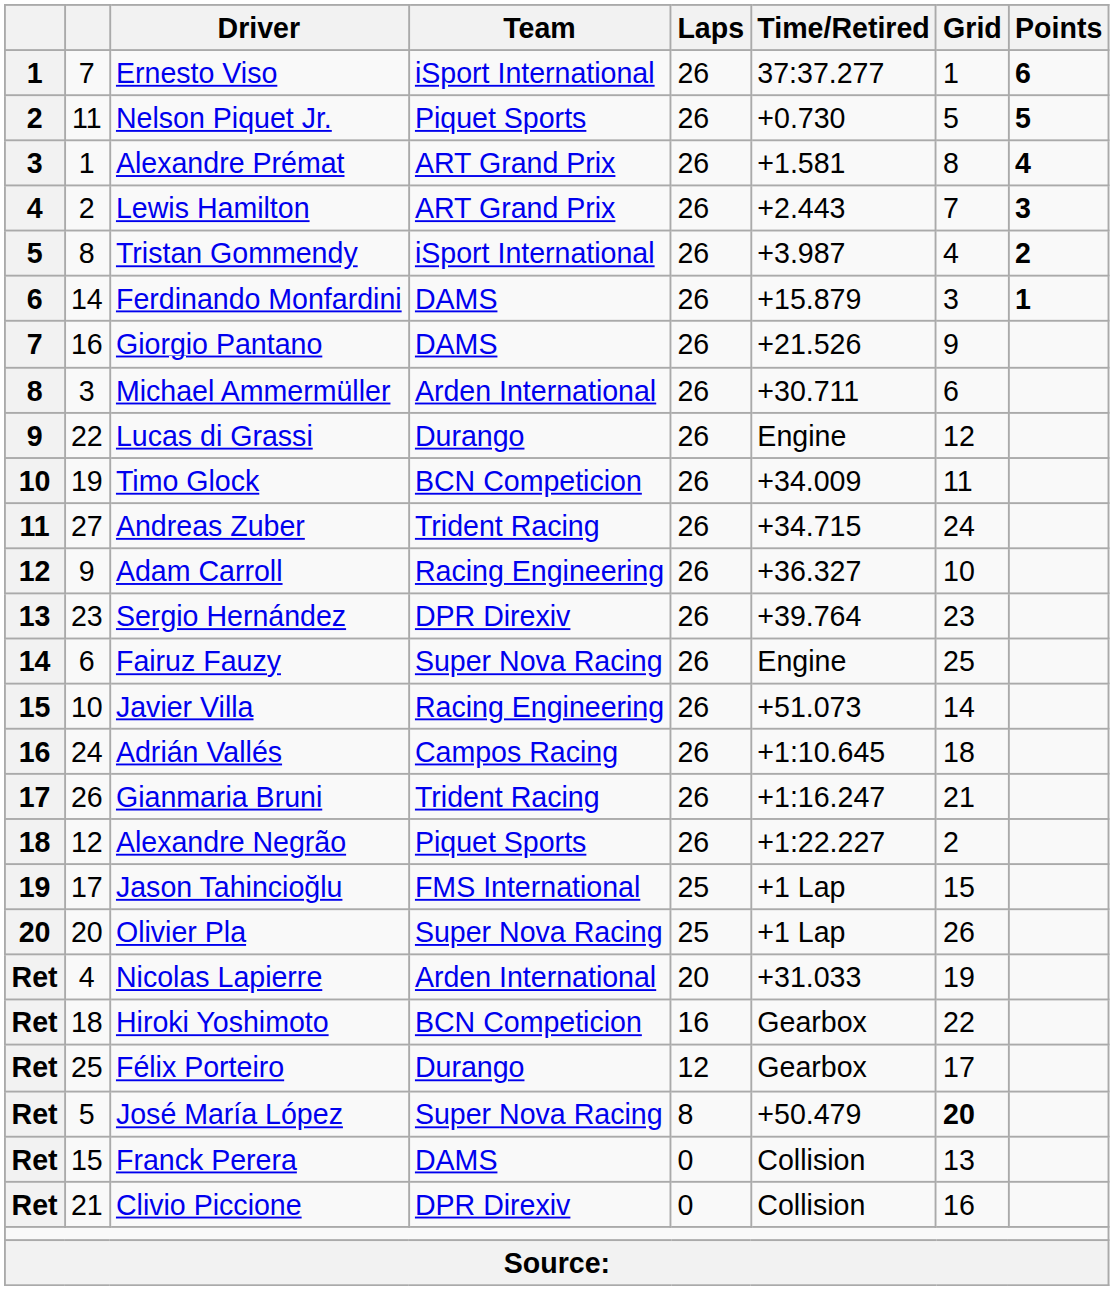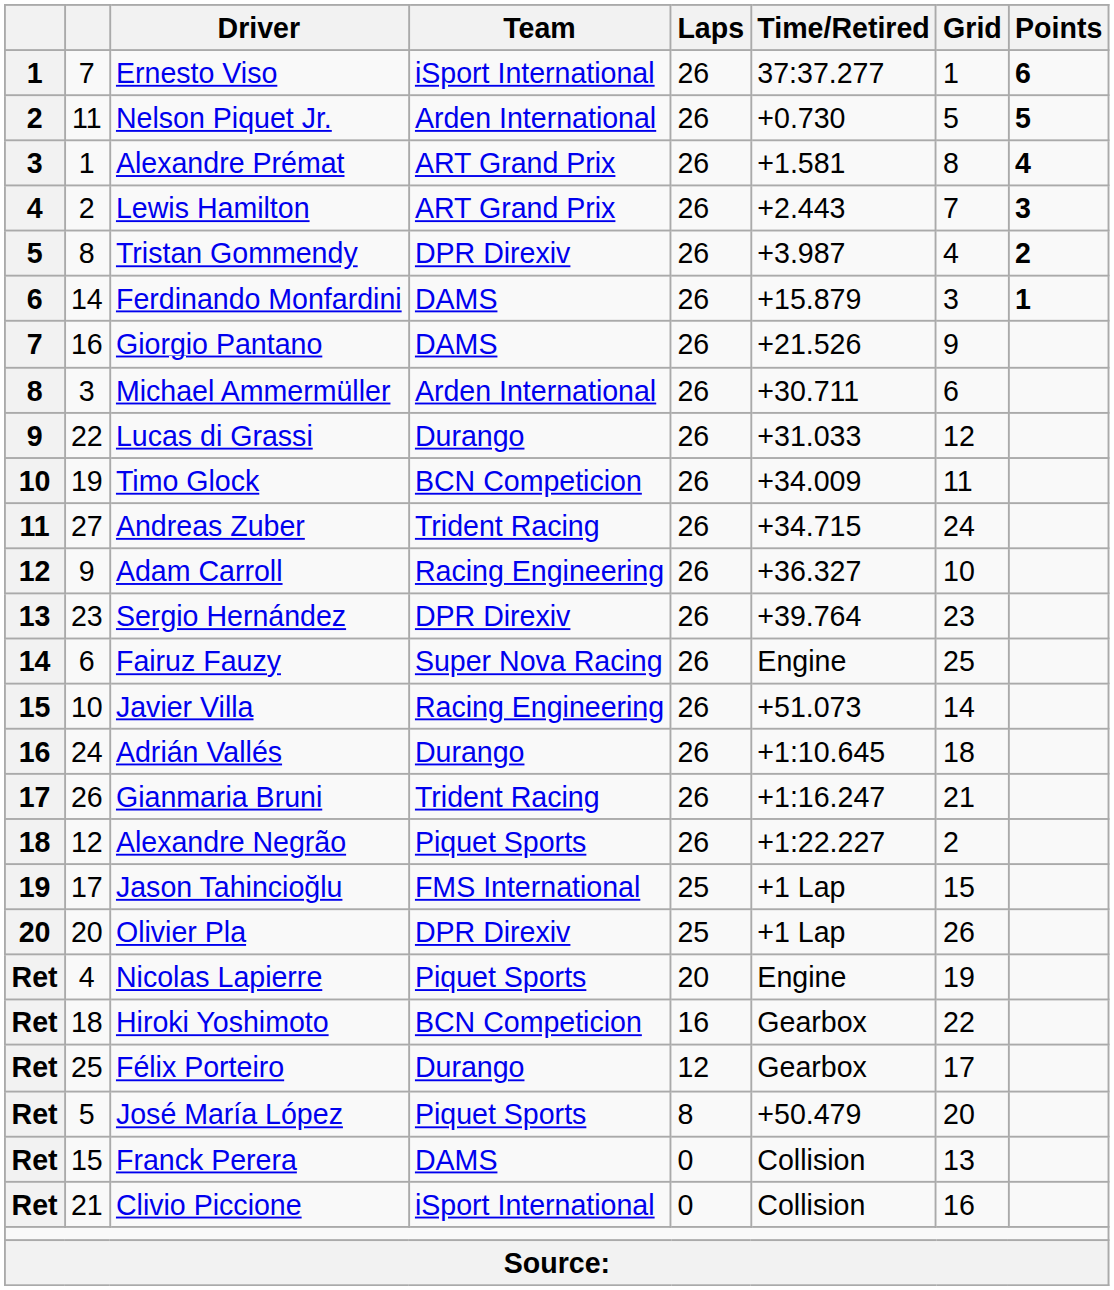Nelson Piquet Jr. | Team: Piquet Sports -> Arden International
Tristan Gommendy | Team: iSport International -> DPR Direxiv
Lucas di Grassi | Time/Retired: Engine -> +31.033
Adrián Vallés | Team: Campos Racing -> Durango
Olivier Pla | Team: Super Nova Racing -> DPR Direxiv
Nicolas Lapierre | Team: Arden International -> Piquet Sports
Nicolas Lapierre | Time/Retired: +31.033 -> Engine
José María López | Team: Super Nova Racing -> Piquet Sports
José María López | Grid: bold -> normal
Clivio Piccione | Team: DPR Direxiv -> iSport International
